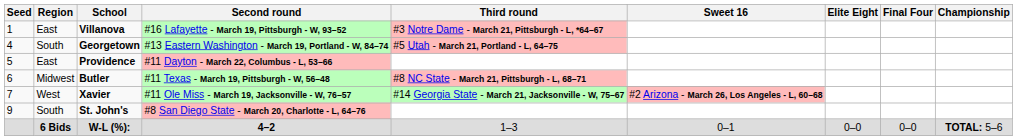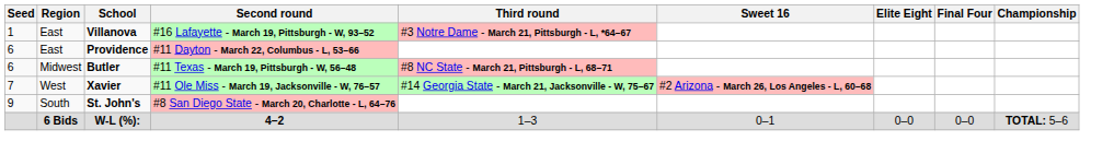- row: 4 | South | Georgetown | #13 Eastern Washington - March 19, Portland - W, 84–74 | #5 Utah - March 21, Portland - L, 64–75
Providence | Seed: 5 -> 6
